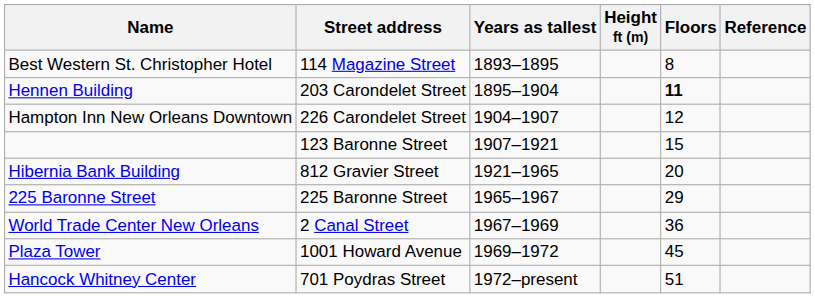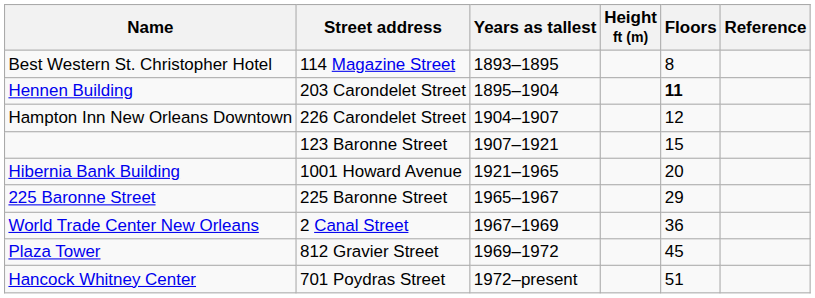Hibernia Bank Building | Street address: 812 Gravier Street -> 1001 Howard Avenue
Plaza Tower | Street address: 1001 Howard Avenue -> 812 Gravier Street
